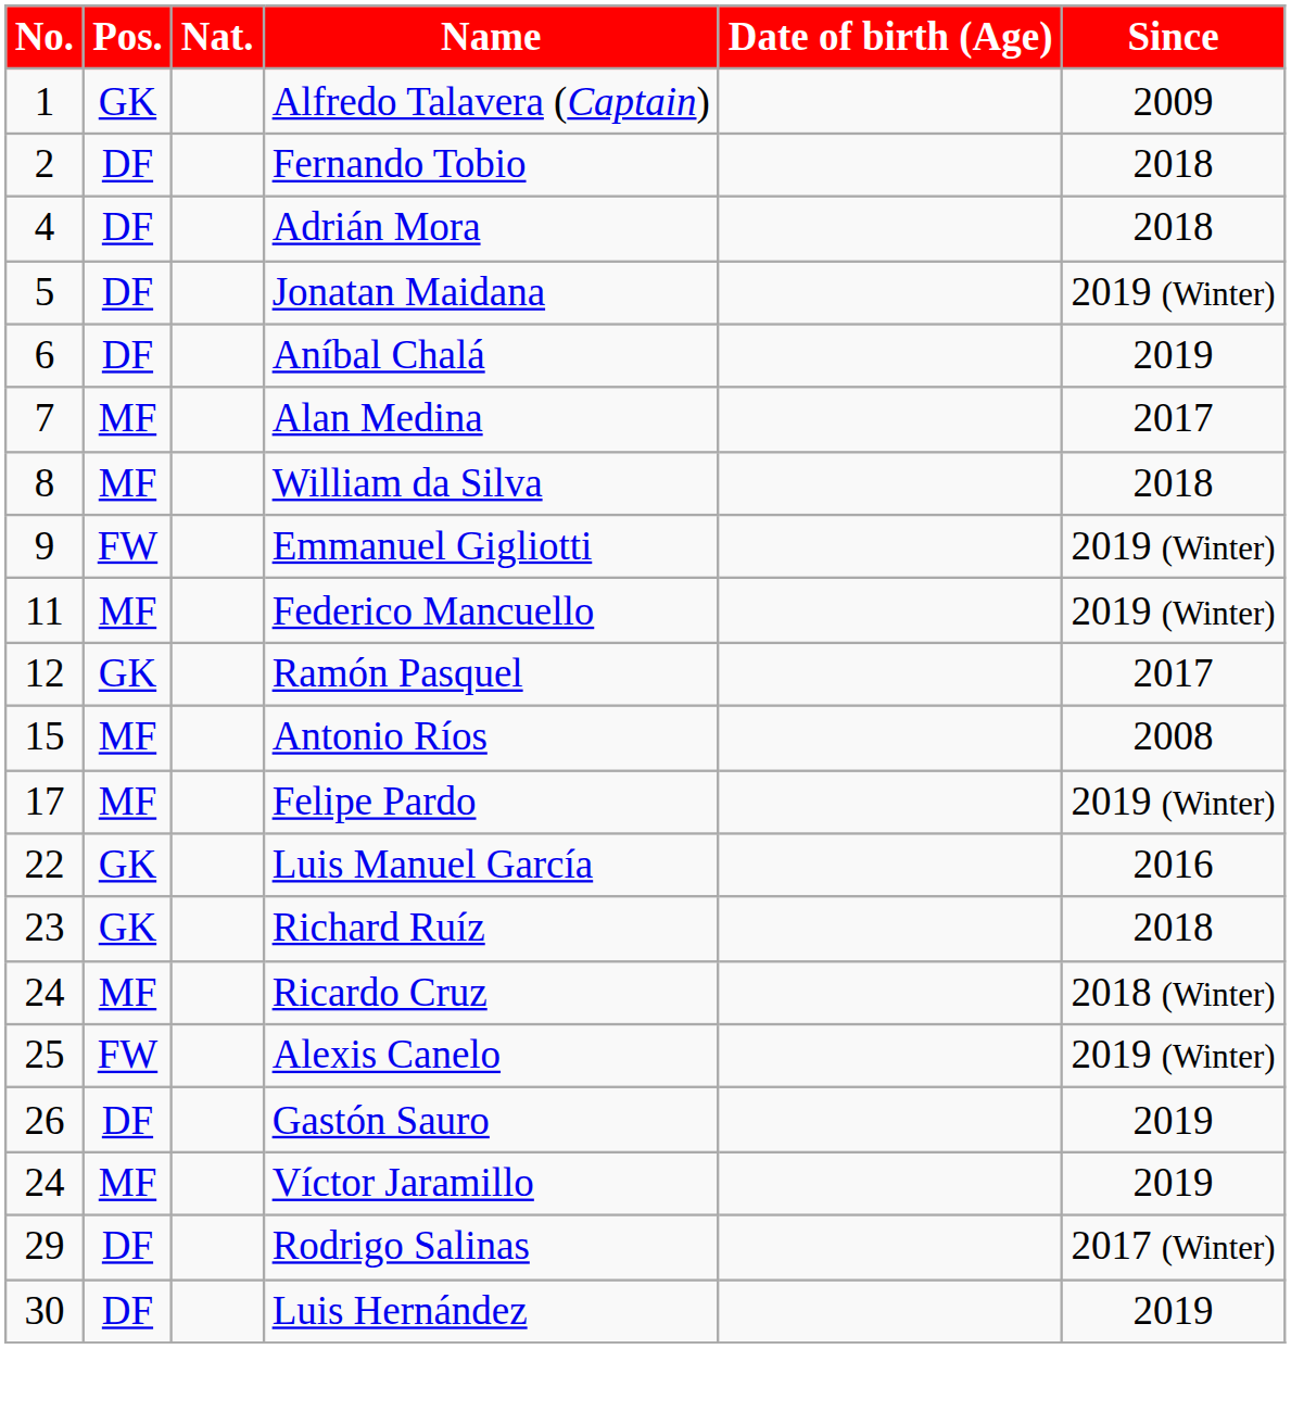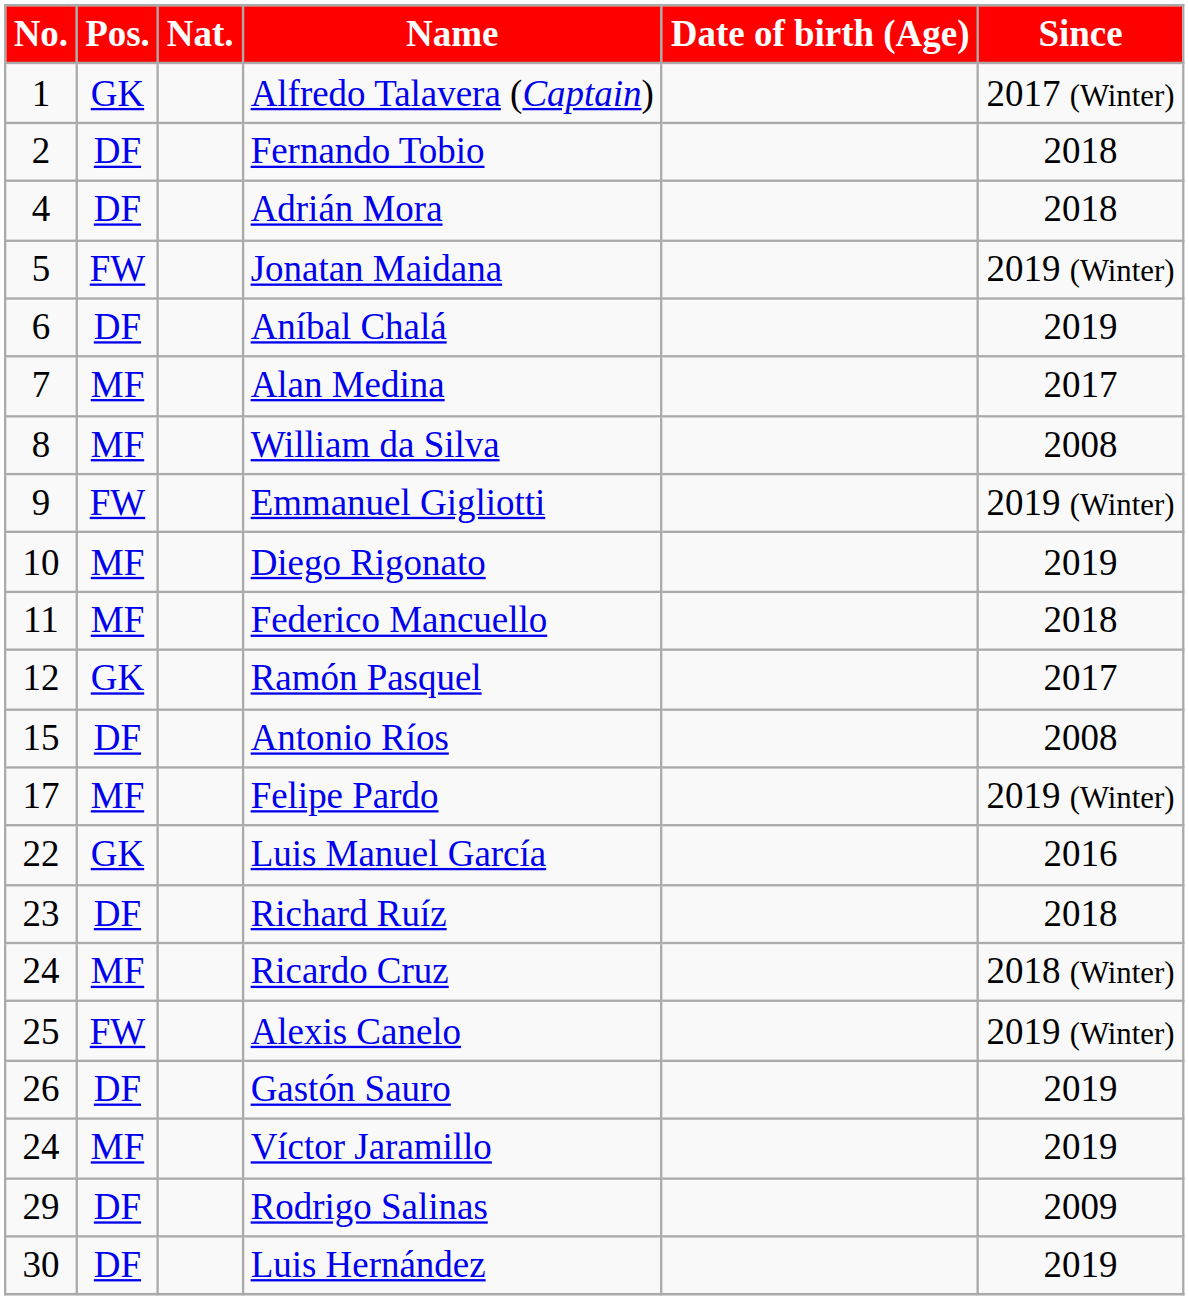Alfredo Talavera (Captain) | Since: 2009 -> 2017 (Winter)
Jonatan Maidana | Pos.: DF -> FW
William da Silva | Since: 2018 -> 2008
+ row: 10 | MF | Diego Rigonato | 2019
Federico Mancuello | Since: 2019 (Winter) -> 2018
Antonio Ríos | Pos.: MF -> DF
Richard Ruíz | Pos.: GK -> DF
Rodrigo Salinas | Since: 2017 (Winter) -> 2009
